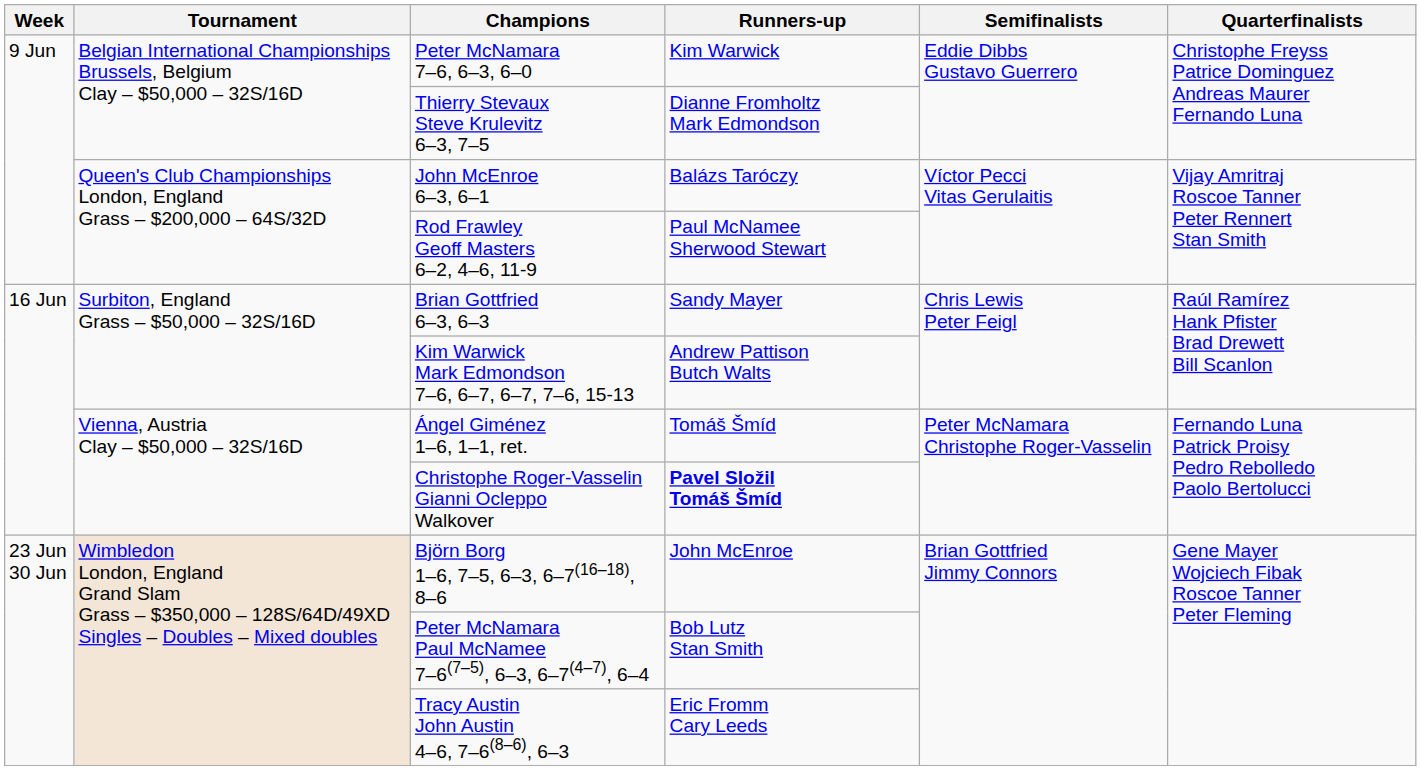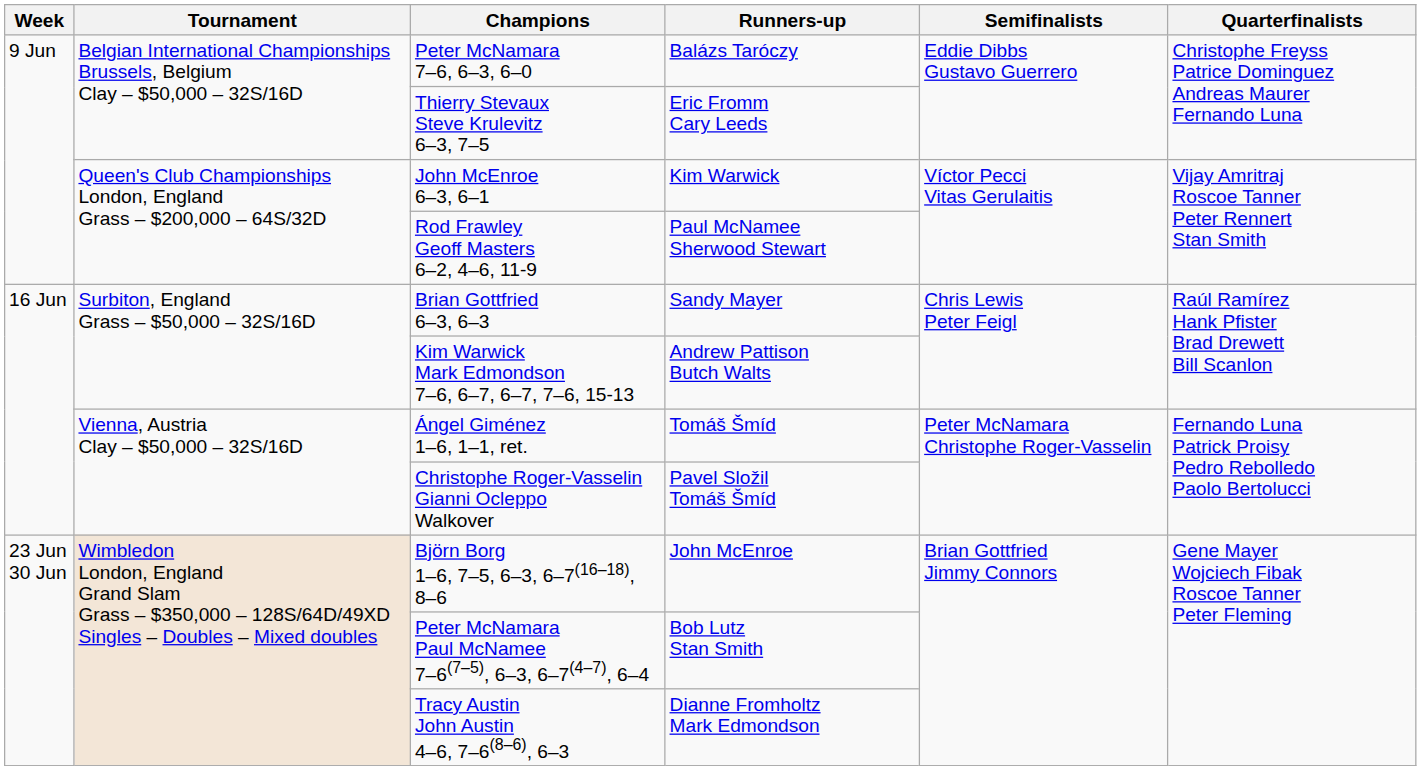Peter McNamara 7–6, 6–3, 6–0 | Runners-up: Kim Warwick -> Balázs Taróczy
Thierry Stevaux Steve Krulevitz 6–3, 7–5 | Runners-up: Dianne Fromholtz Mark Edmondson -> Eric Fromm Cary Leeds
John McEnroe 6–3, 6–1 | Runners-up: Balázs Taróczy -> Kim Warwick
Christophe Roger-Vasselin Gianni Ocleppo Walkover | Runners-up: bold -> normal
Tracy Austin John Austin 4–6, 7–6(8–6), 6–3 | Runners-up: Eric Fromm Cary Leeds -> Dianne Fromholtz Mark Edmondson
